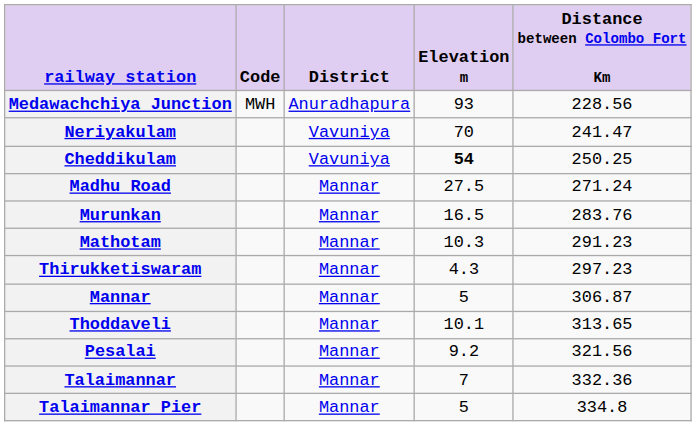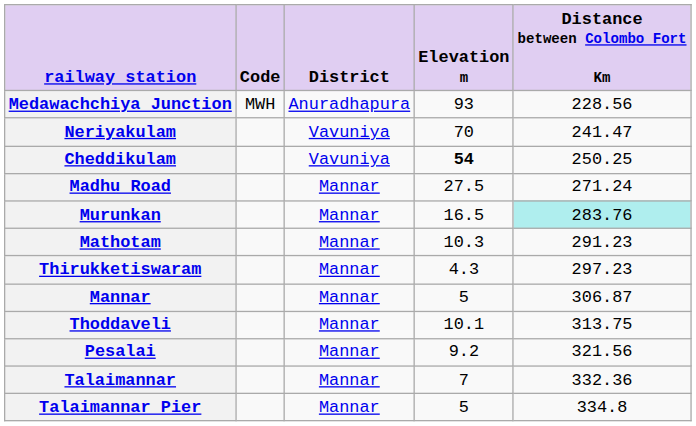Murunkan | Distance between Colombo Fort Km: no background -> paleturquoise background
Thoddaveli | Distance between Colombo Fort Km: 313.65 -> 313.75
